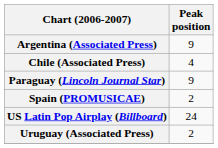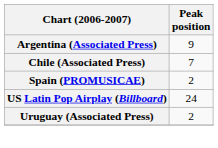Chile (Associated Press) | Peak position: 4 -> 7
- row: Paraguay (Lincoln Journal Star) | 9
